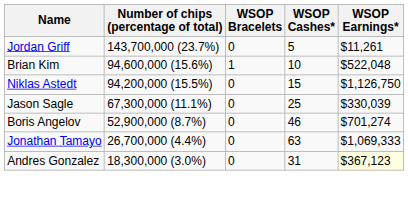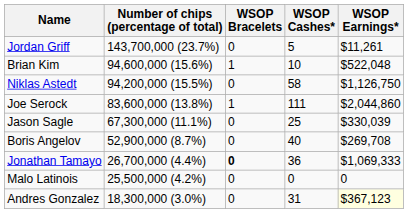Niklas Astedt | WSOP Cashes*: 15 -> 58
+ row: Joe Serock | 83,600,000 (13.8%) | 1 | 111 | $2,044,860
Boris Angelov | WSOP Cashes*: 46 -> 40
Boris Angelov | WSOP Earnings*: $701,274 -> $269,708
Jonathan Tamayo | WSOP Bracelets: normal -> bold
Jonathan Tamayo | WSOP Cashes*: 63 -> 36
+ row: Malo Latinois | 25,500,000 (4.2%) | 0 | 0 | 0
